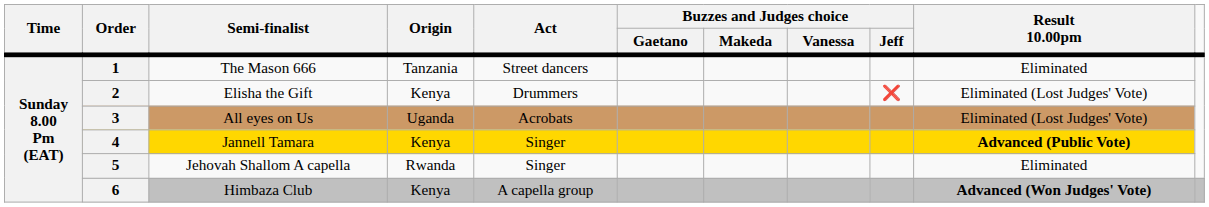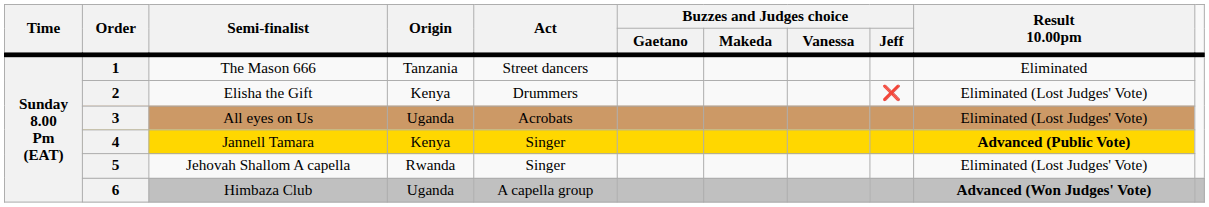5 | Result 10.00pm: Eliminated -> Eliminated (Lost Judges' Vote)
6 | Origin: Kenya -> Uganda
